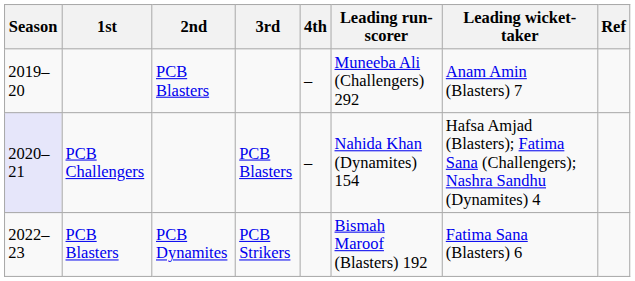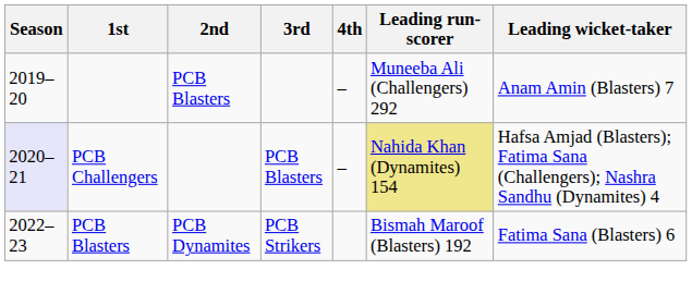- column: Ref
PCB Challengers | Leading run-scorer: no background -> khaki background
